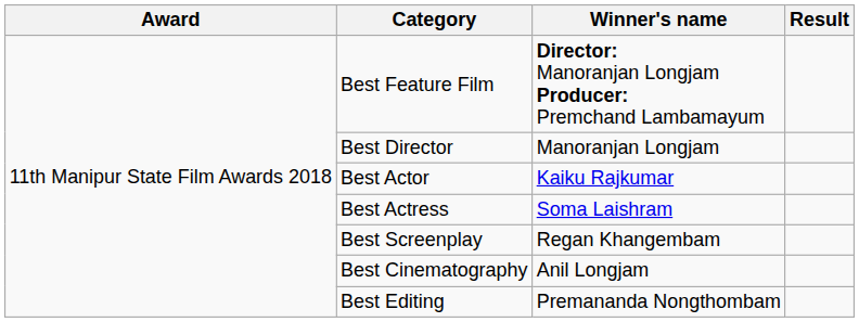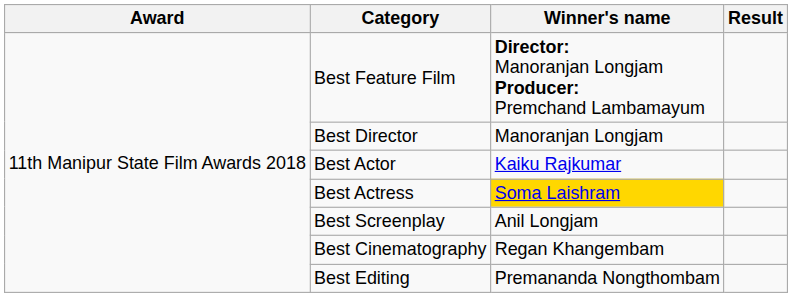Best Actress | Winner's name: no background -> gold background
Best Screenplay | Winner's name: Regan Khangembam -> Anil Longjam
Best Cinematography | Winner's name: Anil Longjam -> Regan Khangembam
